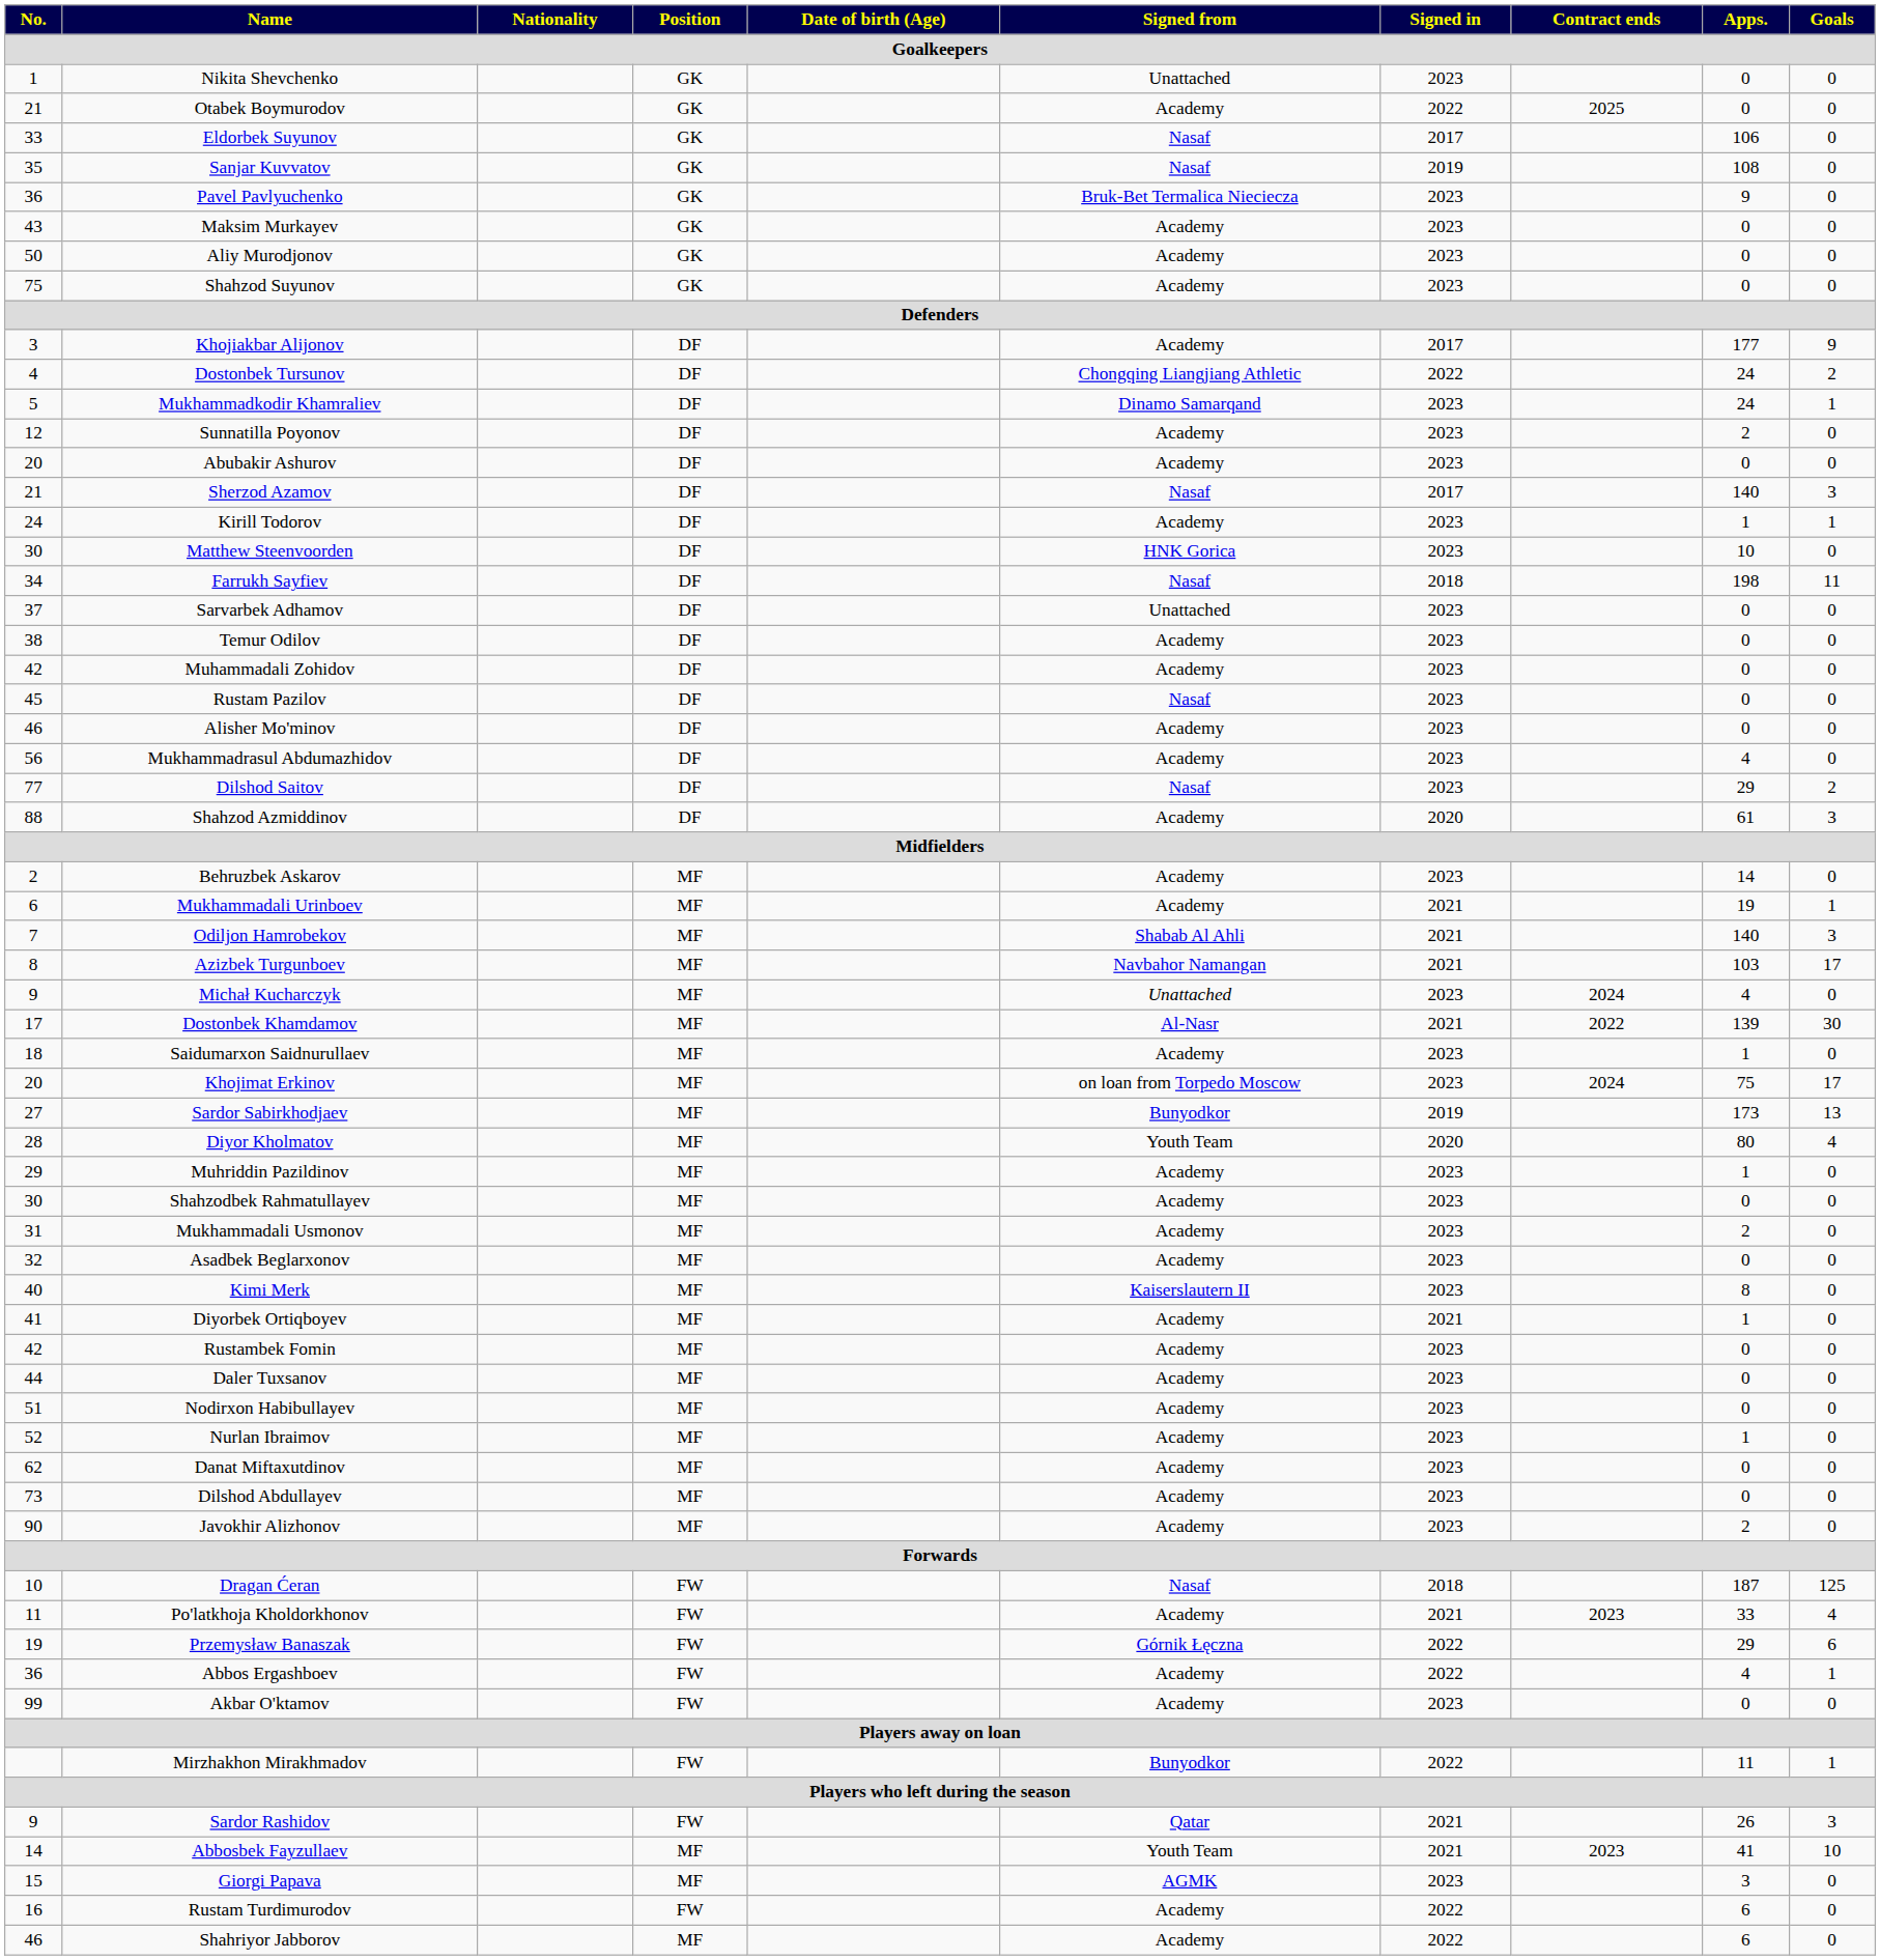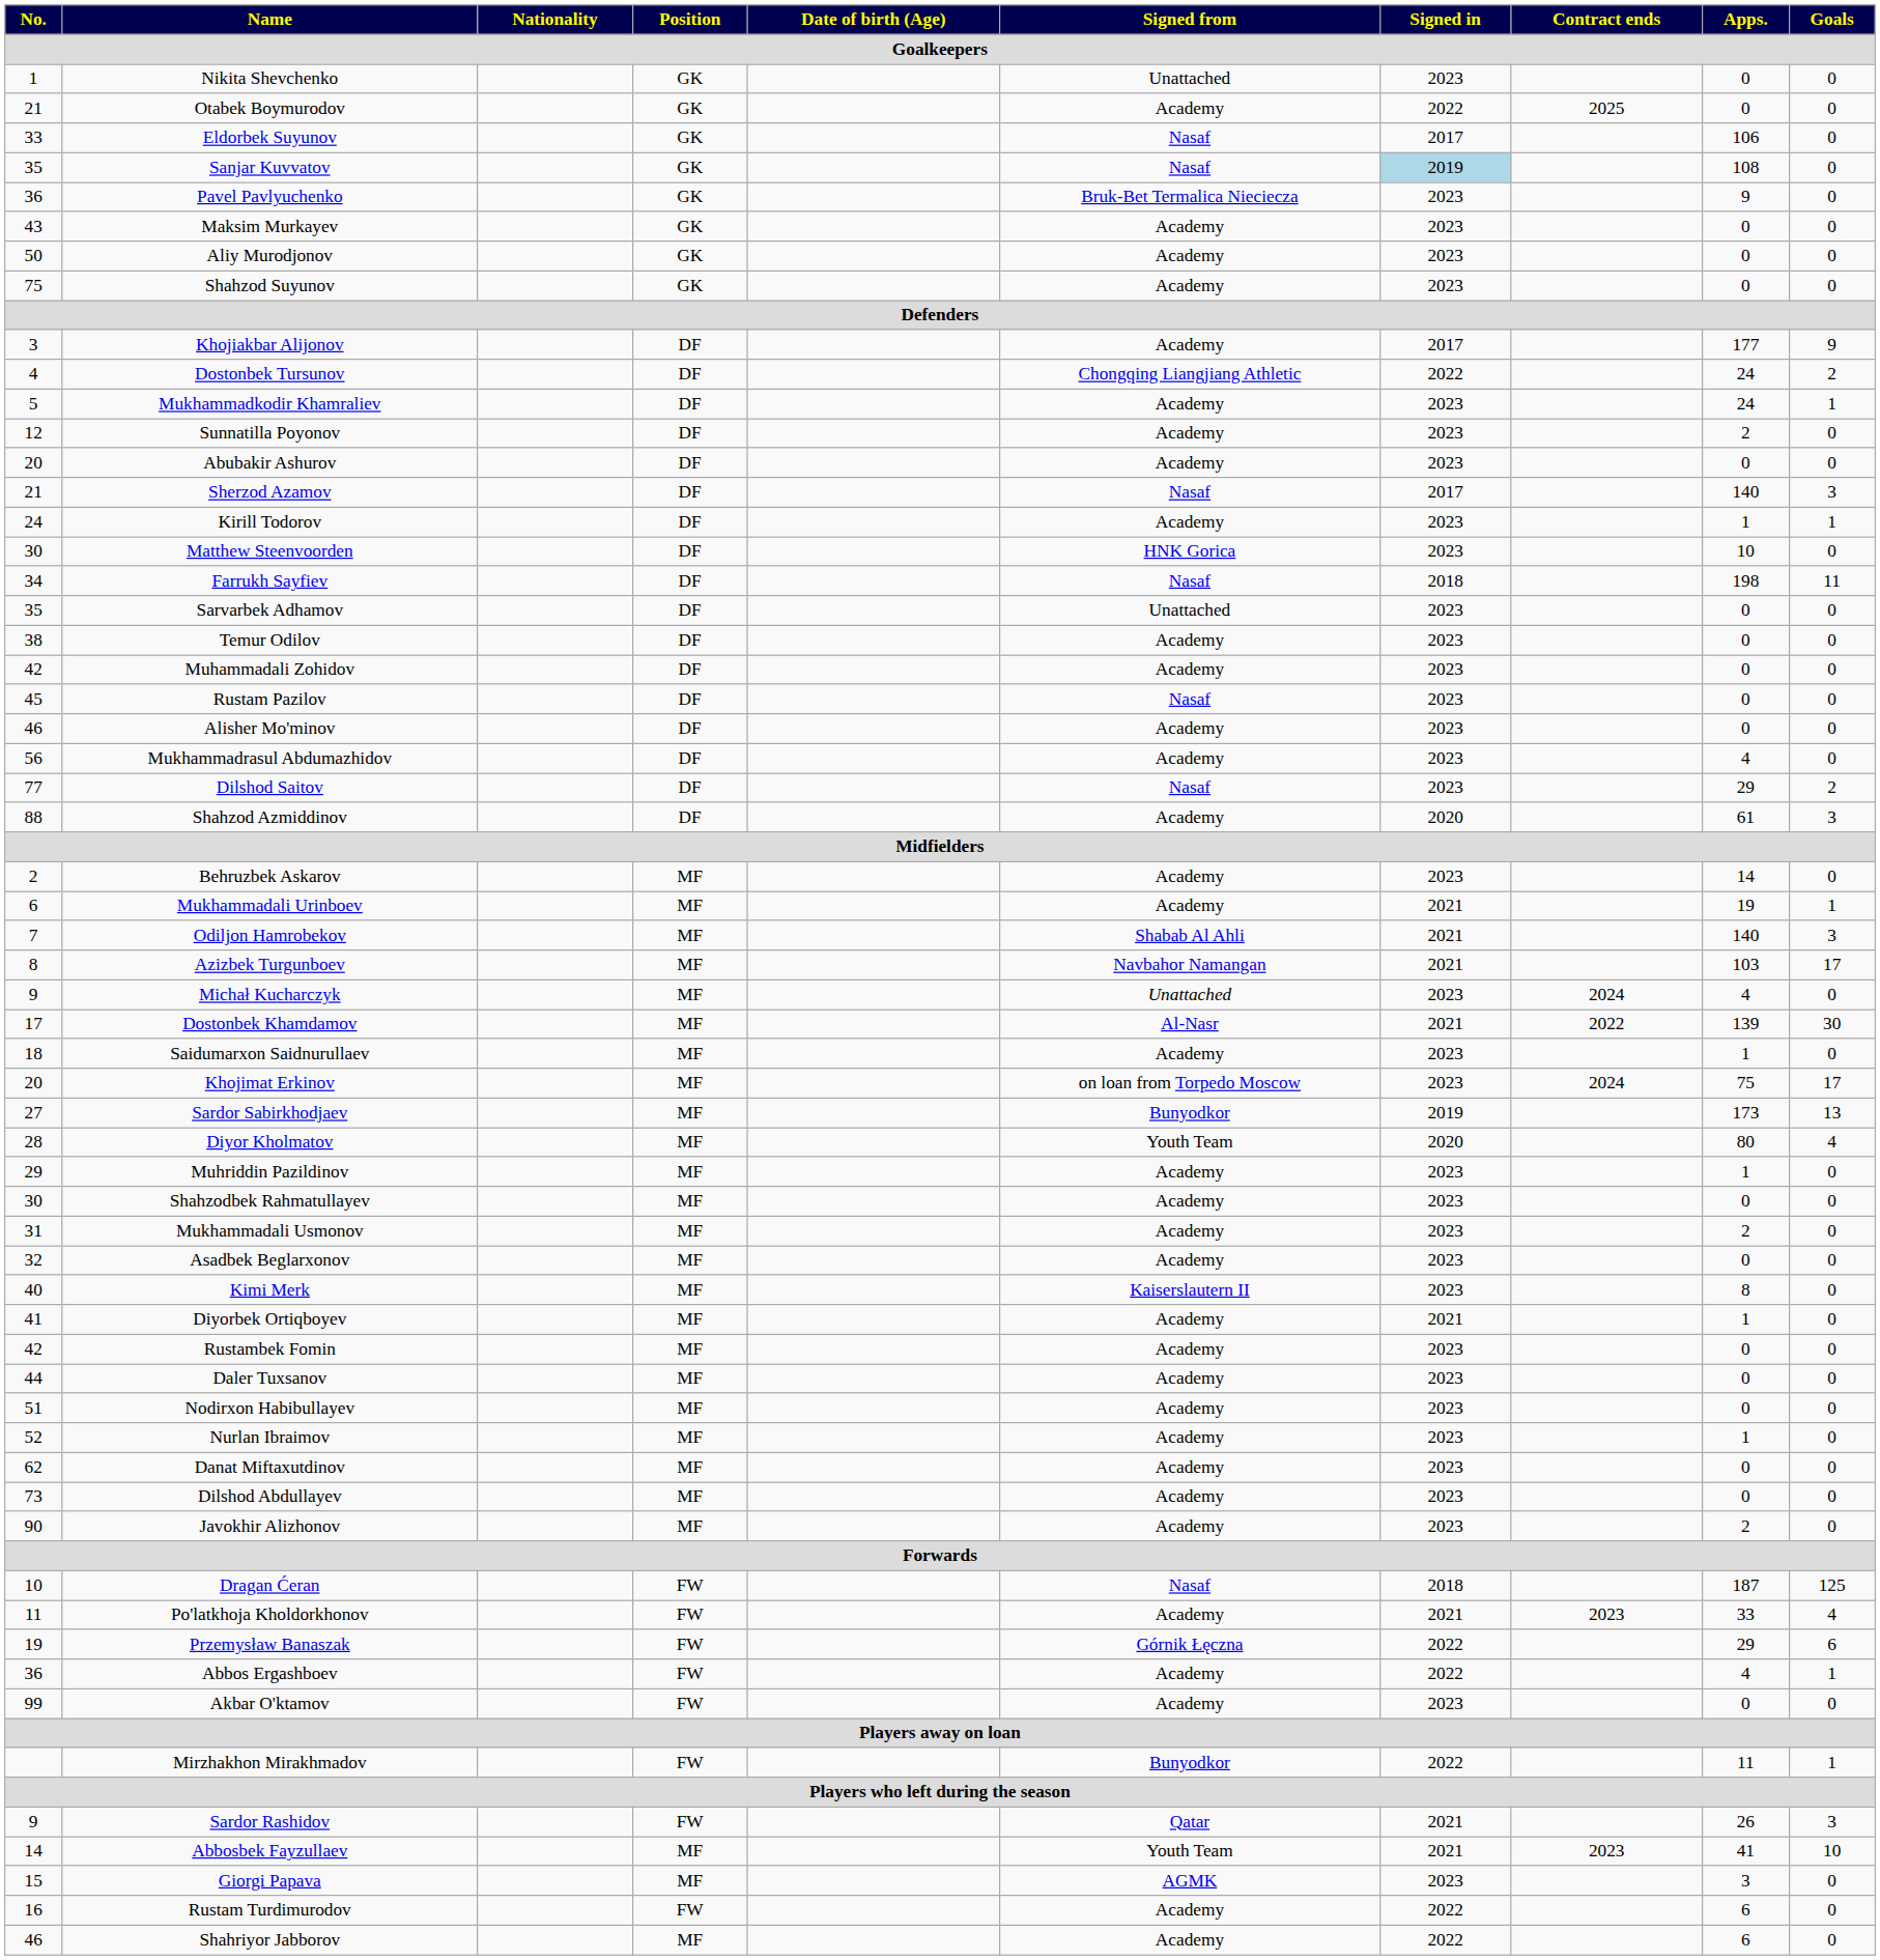Sanjar Kuvvatov | Signed in: no background -> lightblue background
Mukhammadkodir Khamraliev | Signed from: Dinamo Samarqand -> Academy
Sarvarbek Adhamov | No.: 37 -> 35
